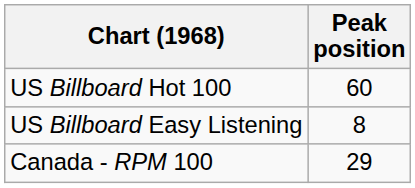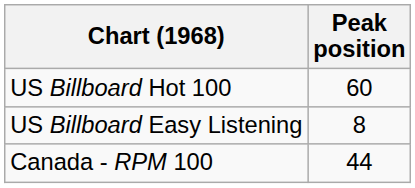Canada - RPM 100 | Peak position: 29 -> 44
